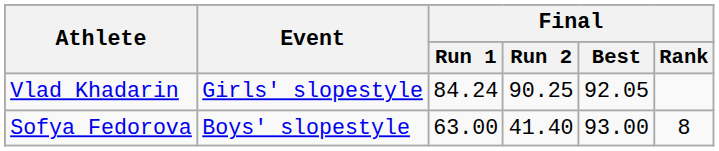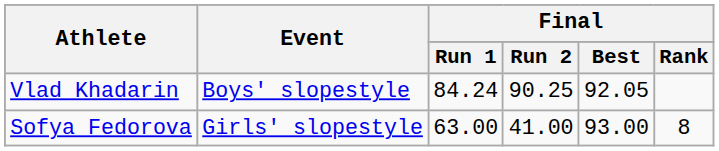Vlad Khadarin | Event: Girls' slopestyle -> Boys' slopestyle
Sofya Fedorova | Event: Boys' slopestyle -> Girls' slopestyle
Sofya Fedorova | Final / Run 2: 41.40 -> 41.00
